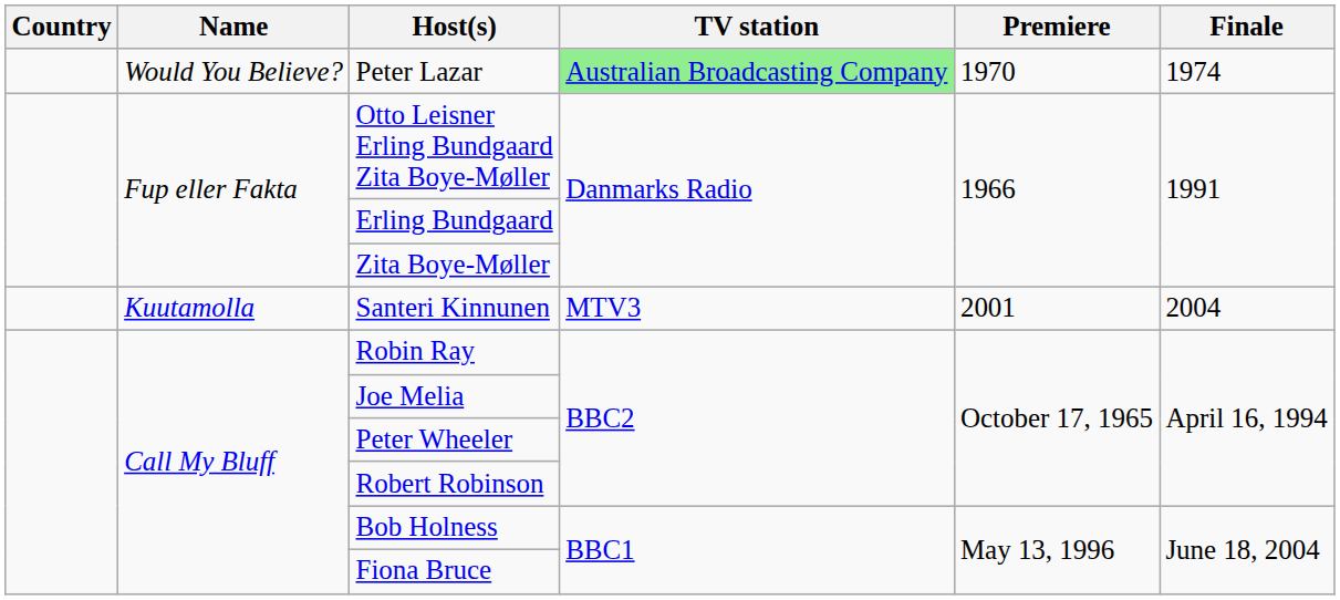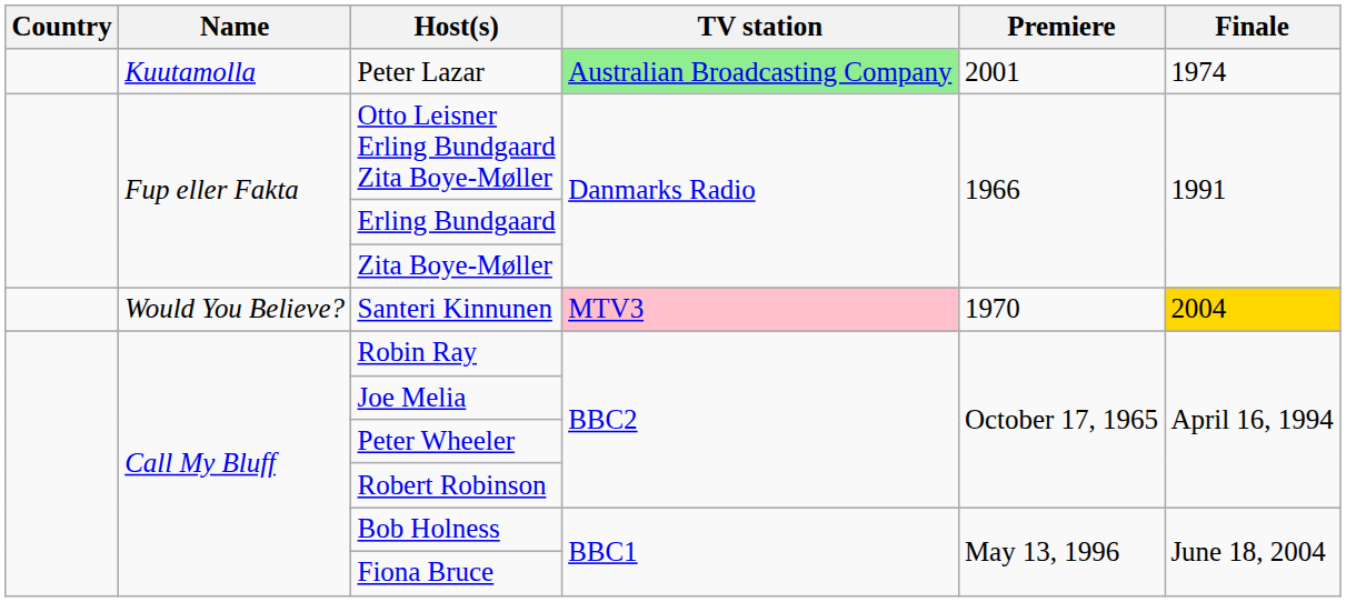Peter Lazar | Name: Would You Believe? -> Kuutamοlla
Peter Lazar | Premiere: 1970 -> 2001
Santeri Kinnunen | Name: Kuutamοlla -> Would You Believe?
Santeri Kinnunen | TV station: no background -> pink background
Santeri Kinnunen | Premiere: 2001 -> 1970
Santeri Kinnunen | Finale: no background -> gold background
